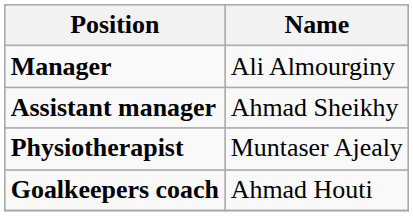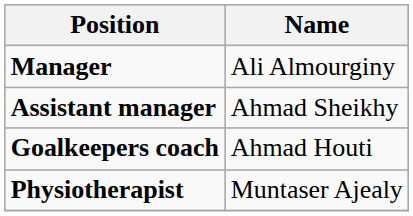rows swapped: Goalkeepers coach <-> Physiotherapist
